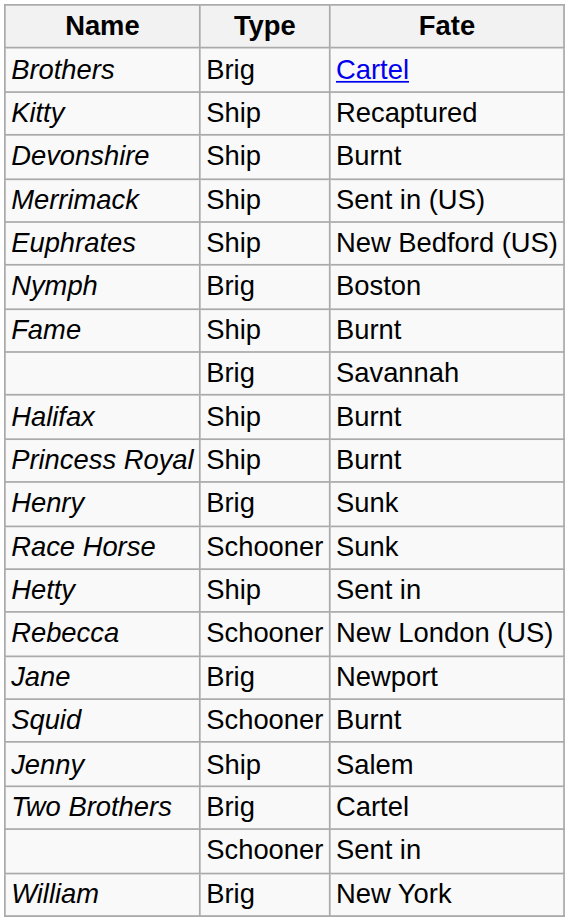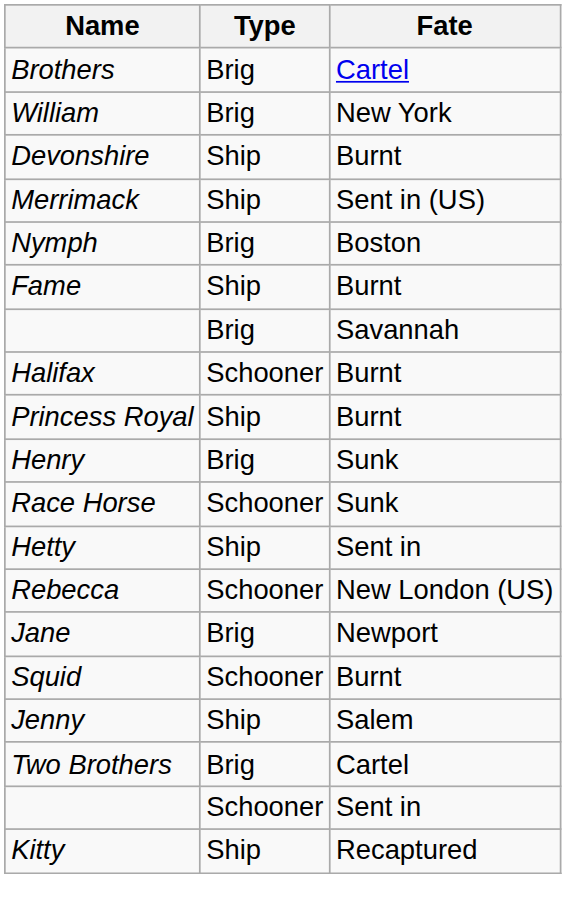rows swapped: Kitty <-> William
- row: Euphrates | Ship | New Bedford (US)
Halifax | Type: Ship -> Schooner
